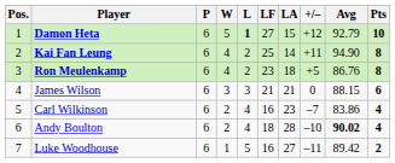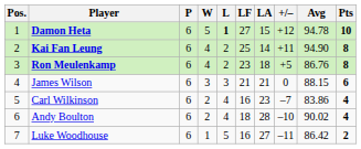Damon Heta | Avg: 92.79 -> 94.78
Andy Boulton | Avg: bold -> normal
Luke Woodhouse | Avg: 89.42 -> 86.42
